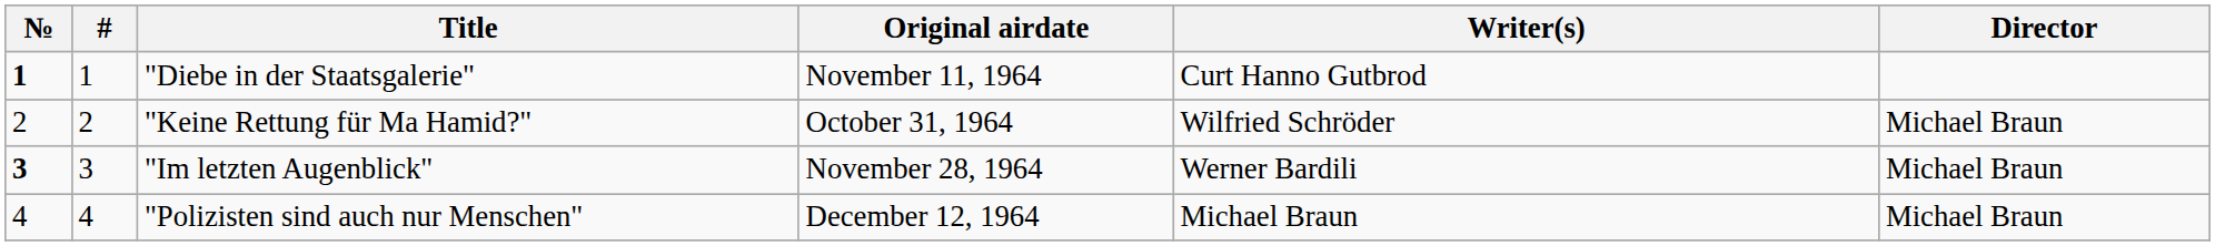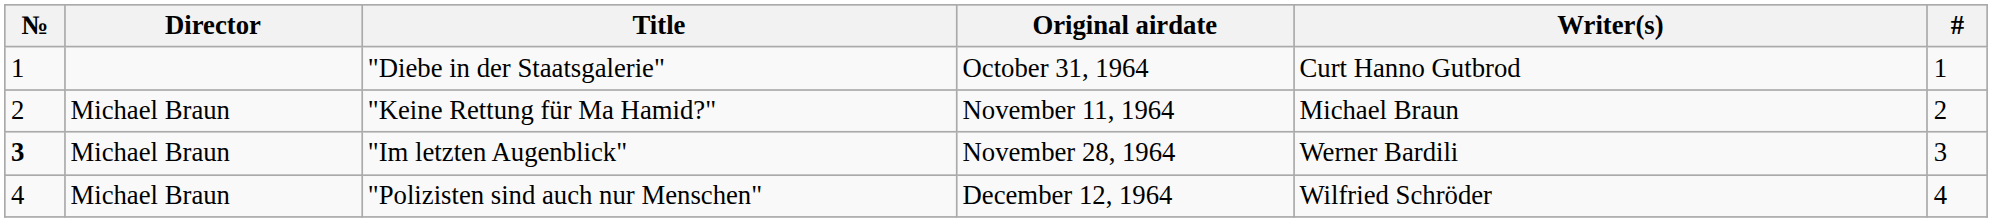columns swapped: # <-> Director
"Diebe in der Staatsgalerie" | №: bold -> normal
"Diebe in der Staatsgalerie" | Original airdate: November 11, 1964 -> October 31, 1964
"Keine Rettung für Ma Hamid?" | Original airdate: October 31, 1964 -> November 11, 1964
"Keine Rettung für Ma Hamid?" | Writer(s): Wilfried Schröder -> Michael Braun
"Polizisten sind auch nur Menschen" | Writer(s): Michael Braun -> Wilfried Schröder
